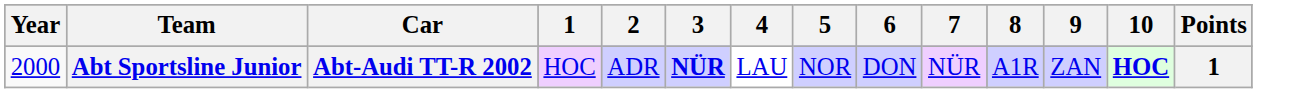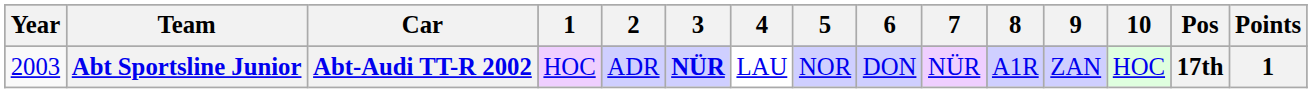+ column: Pos | 17th
Abt Sportsline Junior | Year: 2000 -> 2003
Abt Sportsline Junior | 10: bold -> normal
